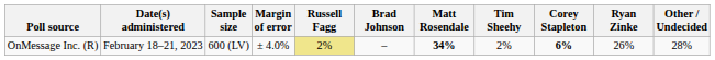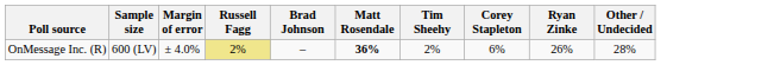- column: Date(s) administered | February 18–21, 2023
OnMessage Inc. (R) | Matt Rosendale: 34% -> 36%
OnMessage Inc. (R) | Corey Stapleton: bold -> normal
